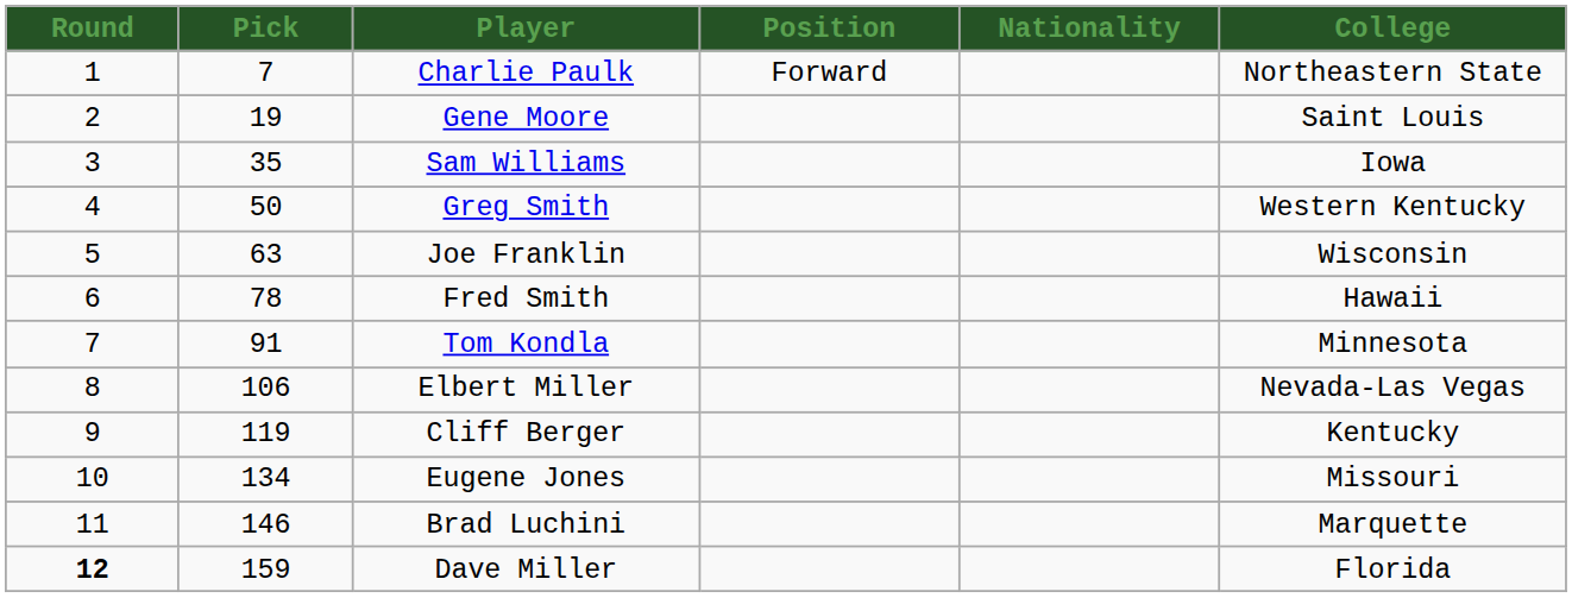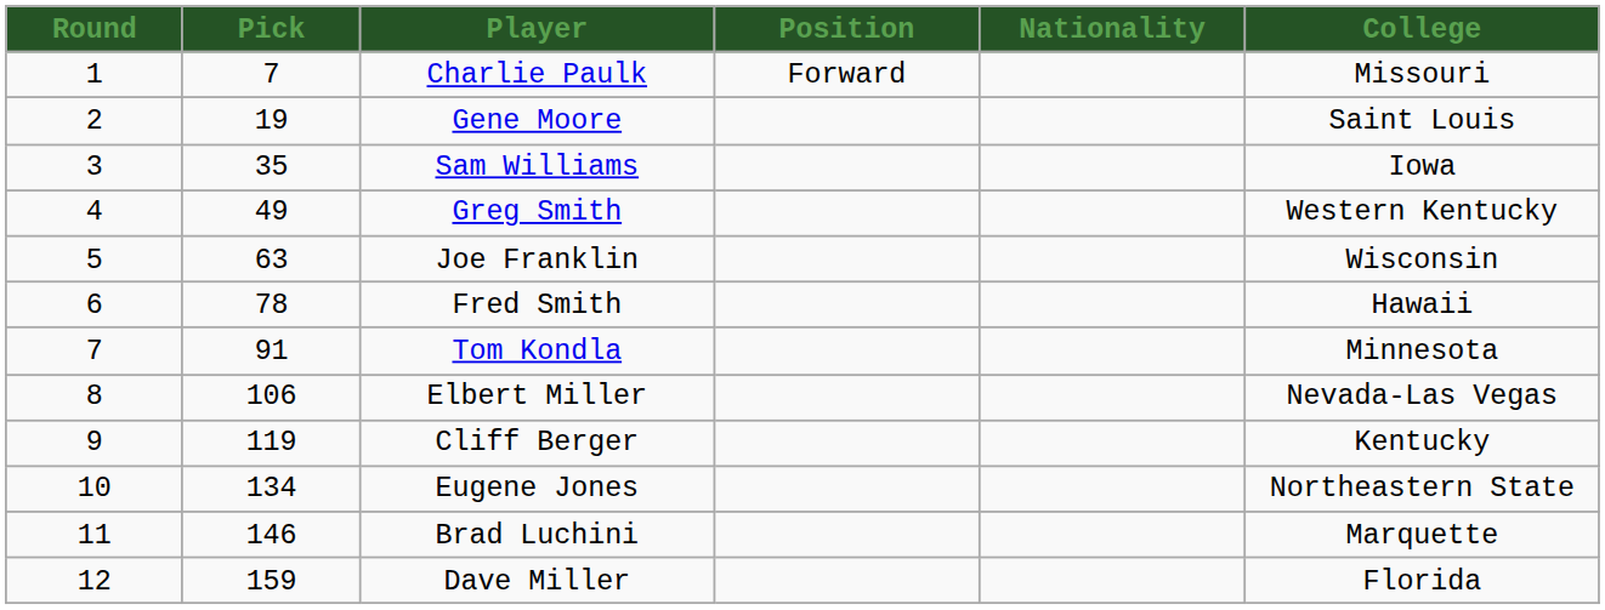Charlie Paulk | College: Northeastern State -> Missouri
Greg Smith | Pick: 50 -> 49
Eugene Jones | College: Missouri -> Northeastern State
Dave Miller | Round: bold -> normal
